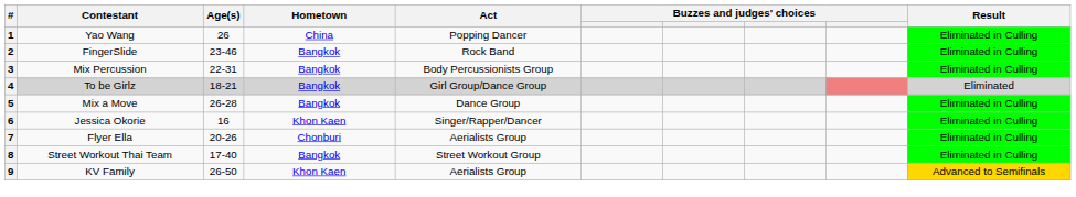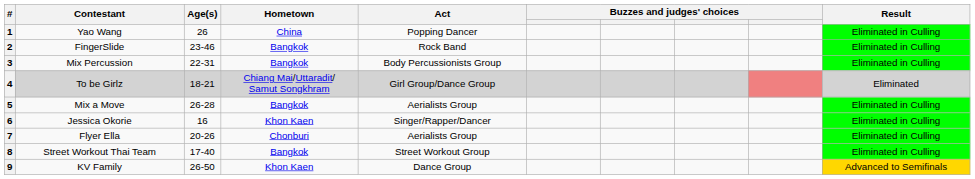4 | Hometown: Bangkok -> Chiang Mai/Uttaradit/ Samut Songkhram
5 | Act: Dance Group -> Aerialists Group
9 | Act: Aerialists Group -> Dance Group
